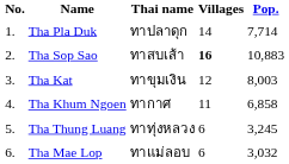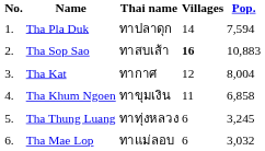Tha Pla Duk | Pop.: 7,714 -> 7,594
Tha Kat | Thai name: ทาขุมเงิน -> ทากาศ
Tha Kat | Pop.: 8,003 -> 8,004
Tha Khum Ngoen | Thai name: ทากาศ -> ทาขุมเงิน
